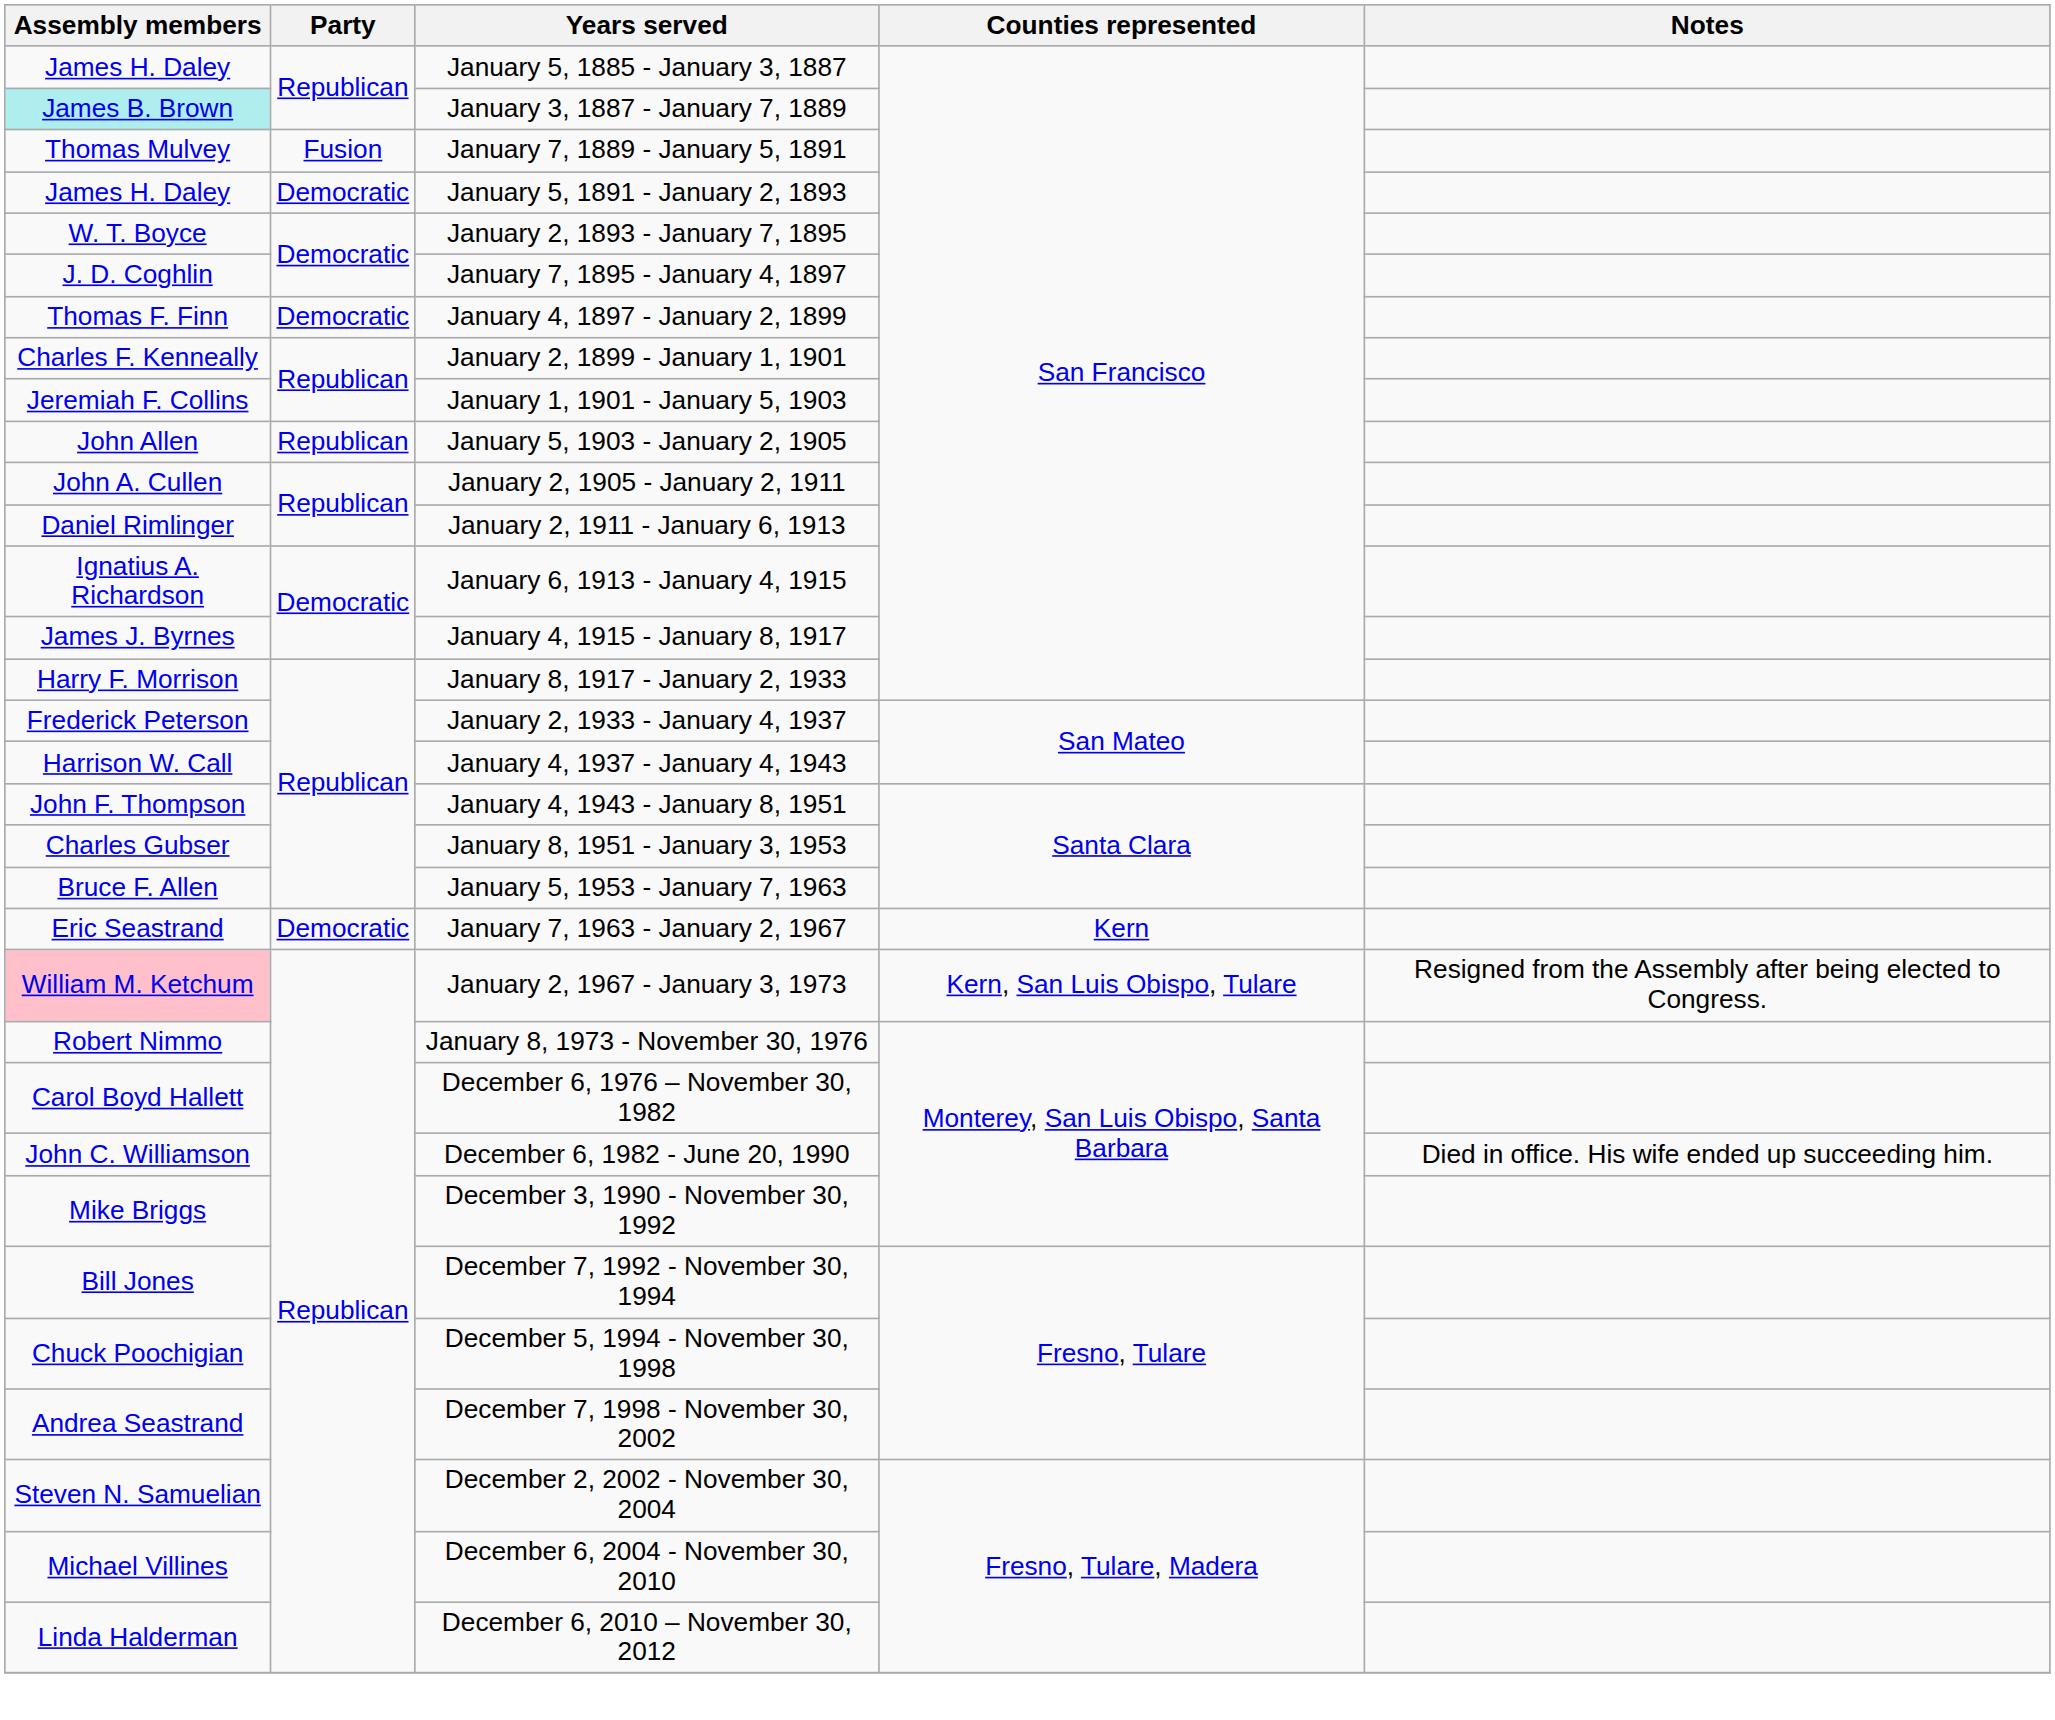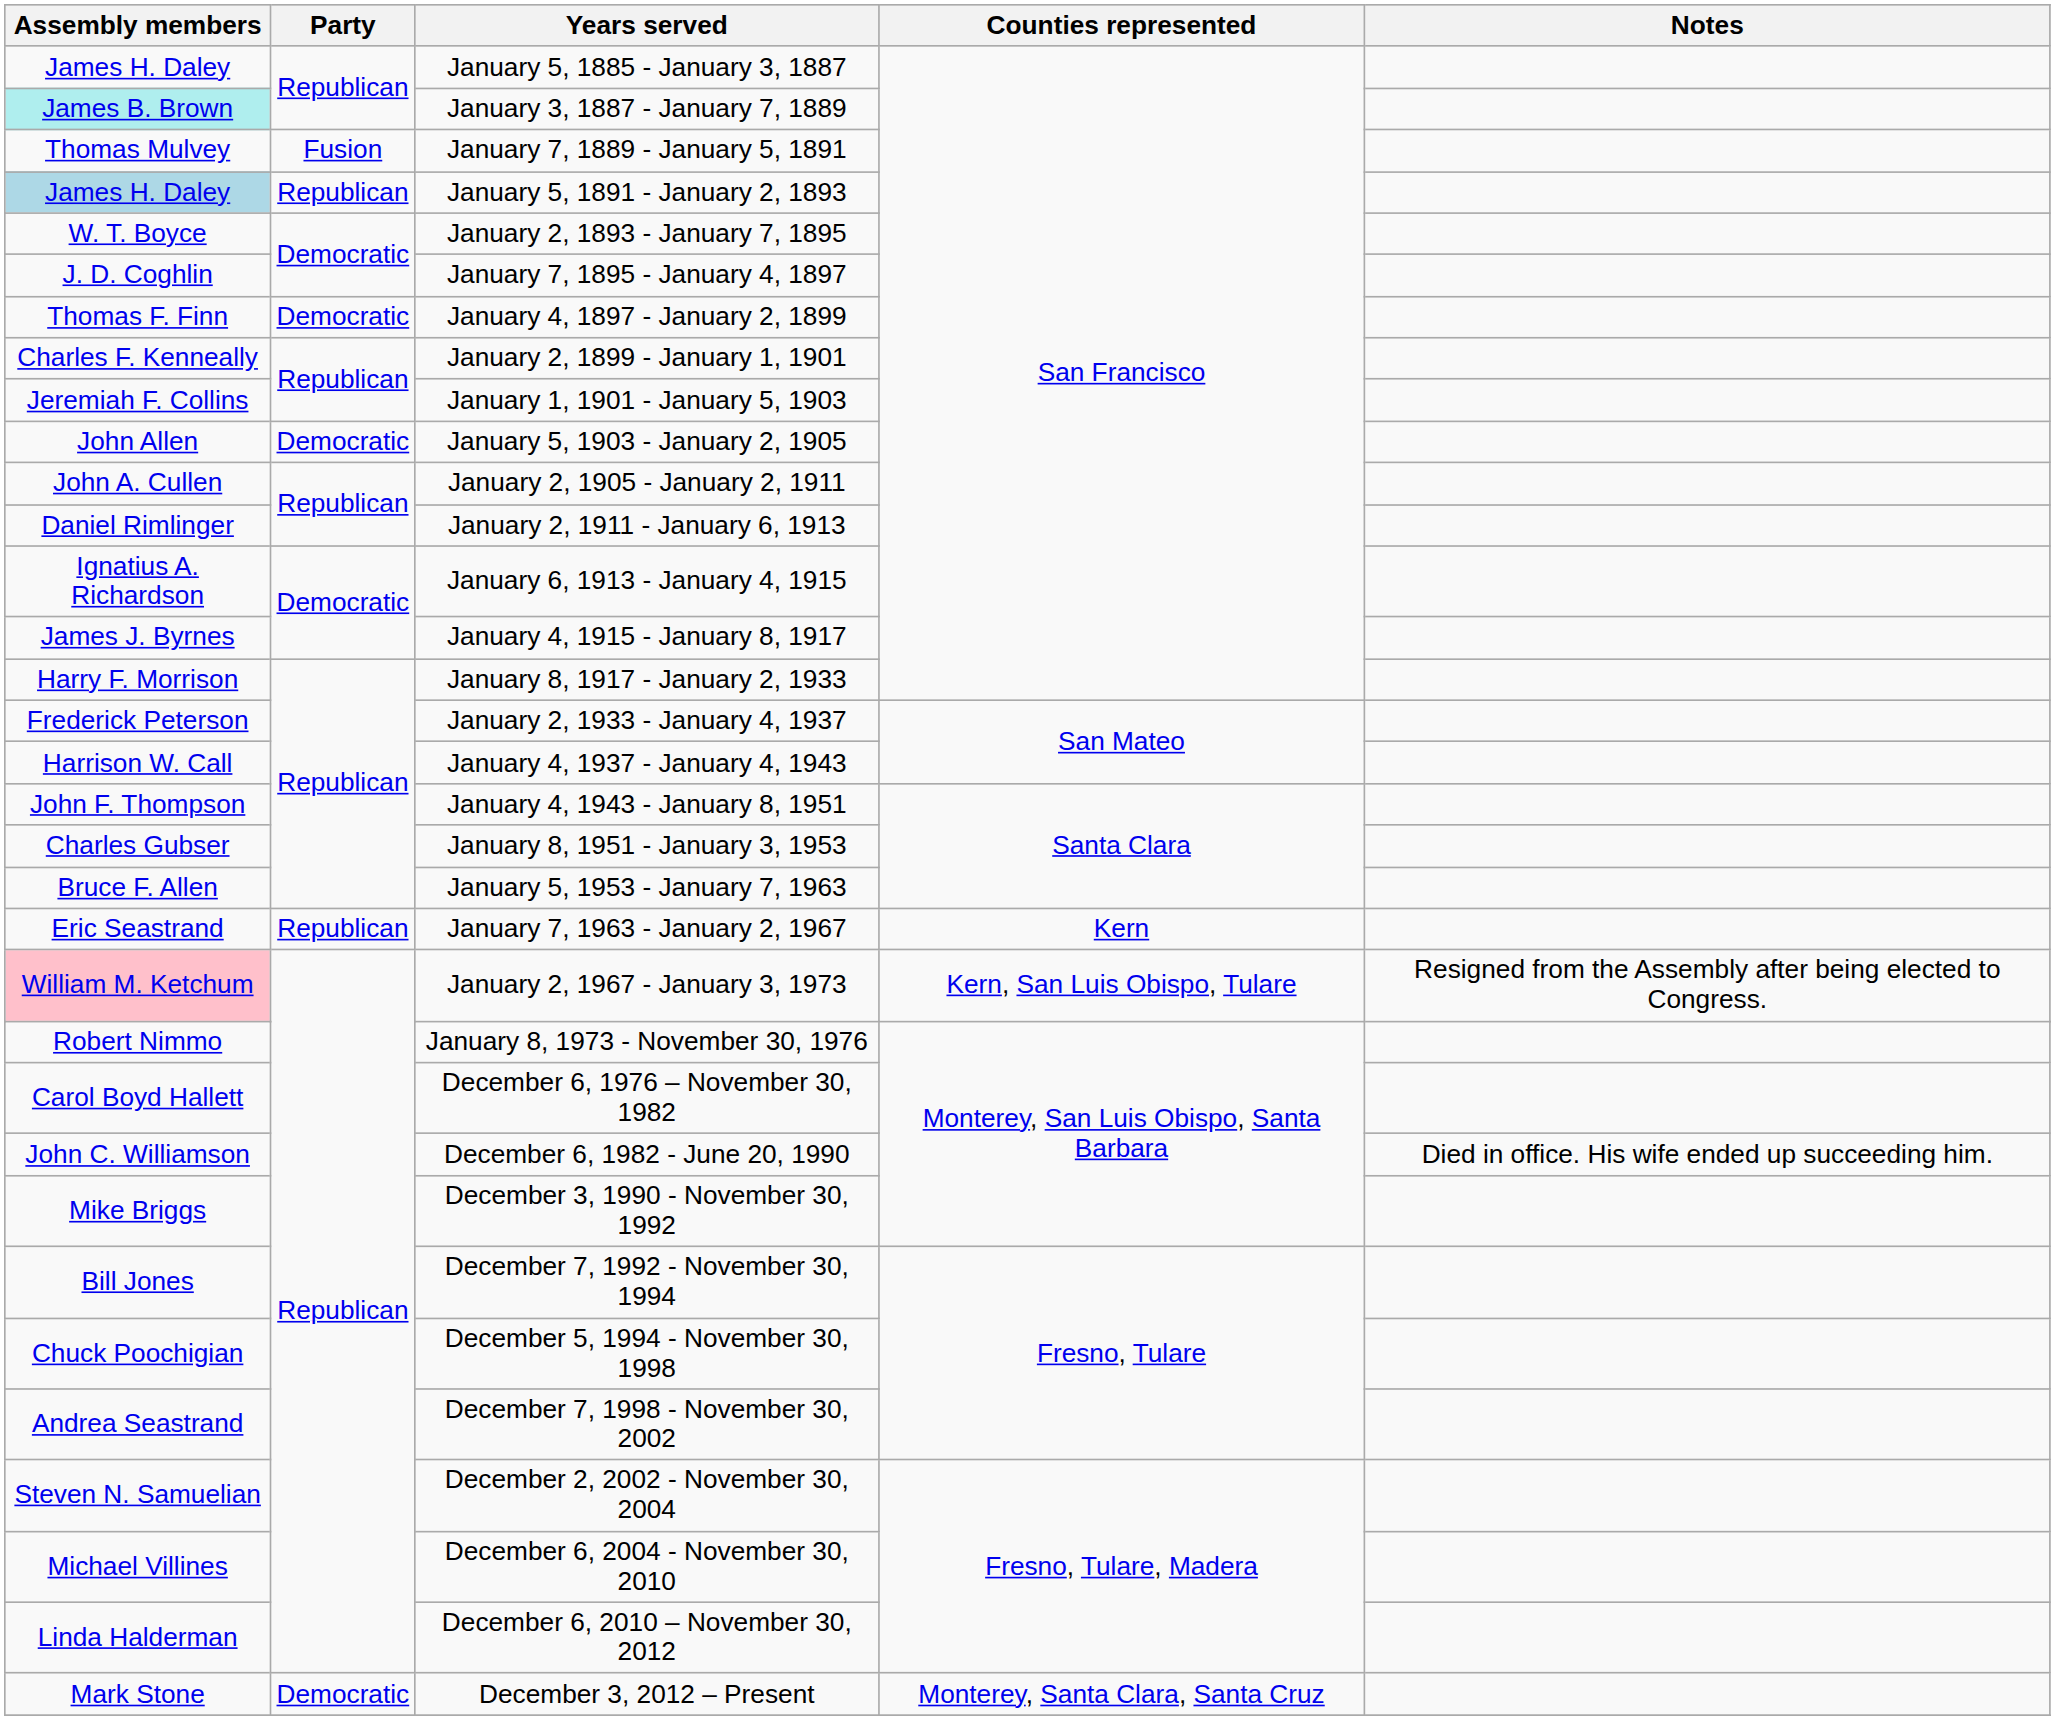January 5, 1891 - January 2, 1893 | Assembly members: no background -> lightblue background
January 5, 1891 - January 2, 1893 | Party: Democratic -> Republican
January 5, 1903 - January 2, 1905 | Party: Republican -> Democratic
January 7, 1963 - January 2, 1967 | Party: Democratic -> Republican
+ row: Mark Stone | Democratic | December 3, 2012 – Present | Monterey, Santa Clara, Santa Cruz
